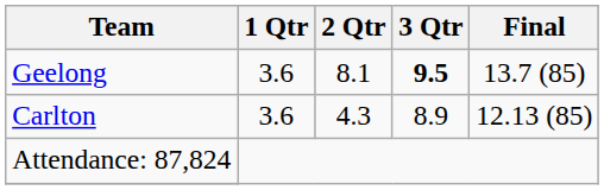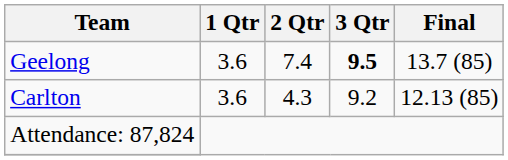Geelong | 2 Qtr: 8.1 -> 7.4
Carlton | 3 Qtr: 8.9 -> 9.2
